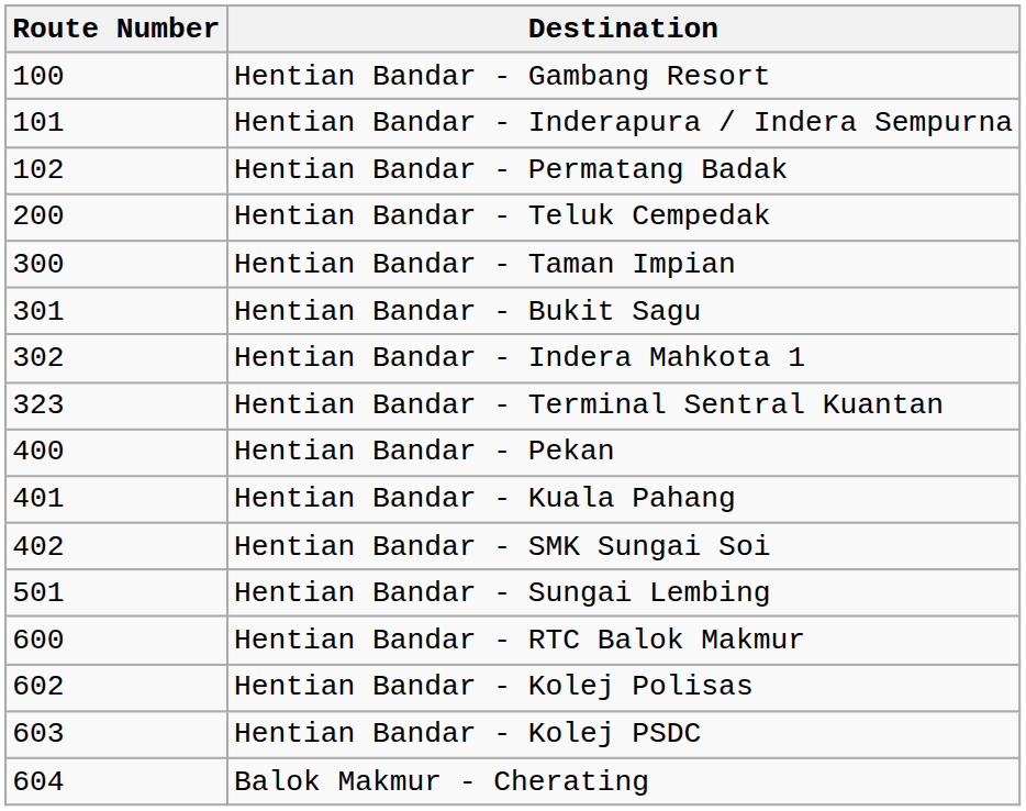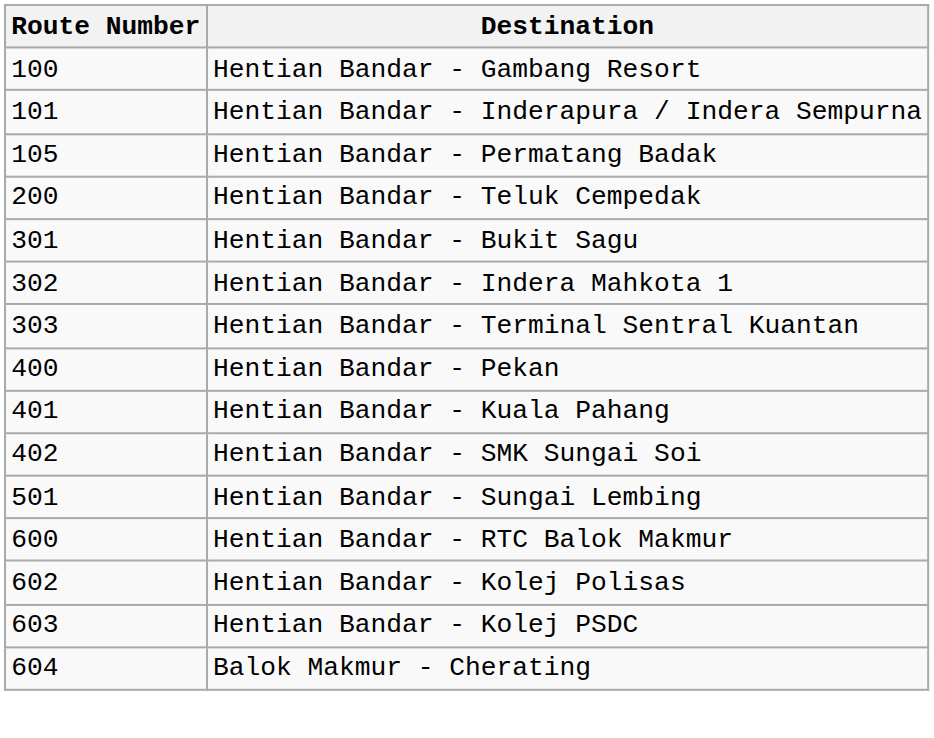Hentian Bandar - Permatang Badak | Route Number: 102 -> 105
- row: 300 | Hentian Bandar - Taman Impian
Hentian Bandar - Terminal Sentral Kuantan | Route Number: 323 -> 303
